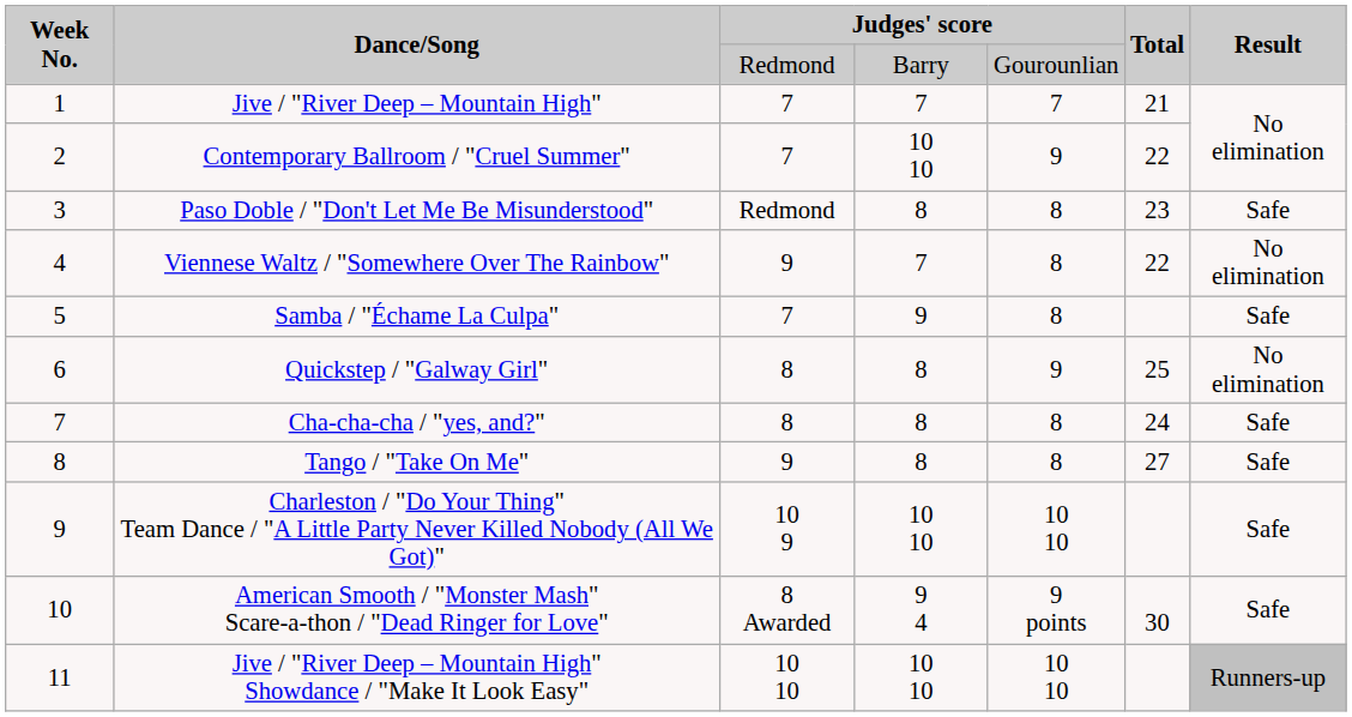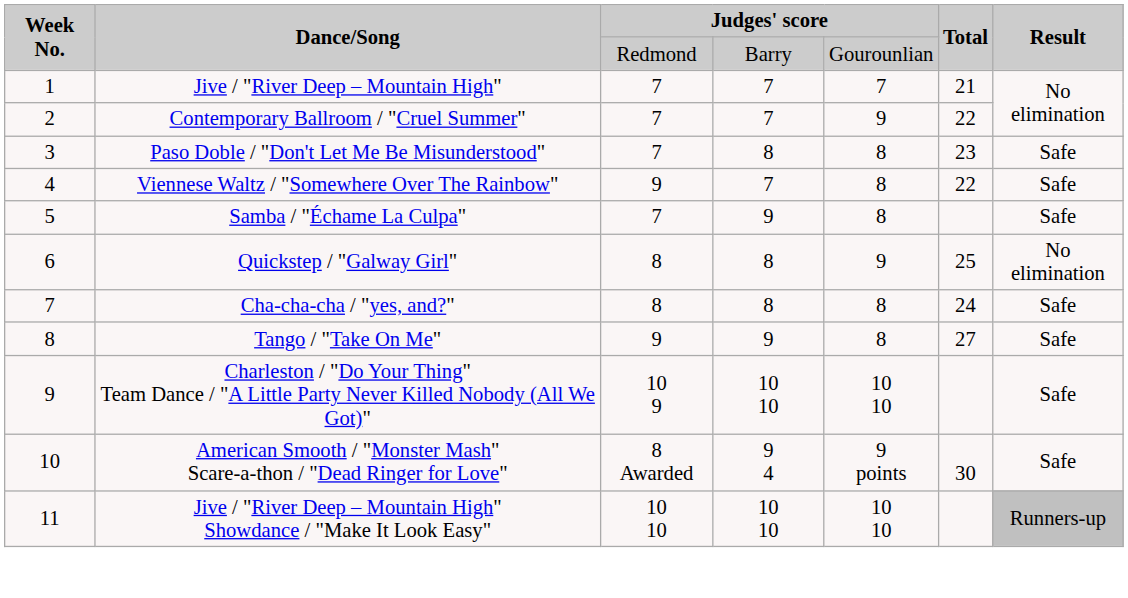Contemporary Ballroom / "Cruel Summer" | column 4: 10 10 -> 7
Paso Doble / "Don't Let Me Be Misunderstood" | column 3: Redmond -> 7
Viennese Waltz / "Somewhere Over The Rainbow" | Result: No elimination -> Safe
Tango / "Take On Me" | column 4: 8 -> 9
